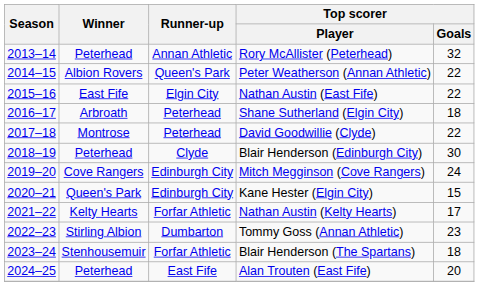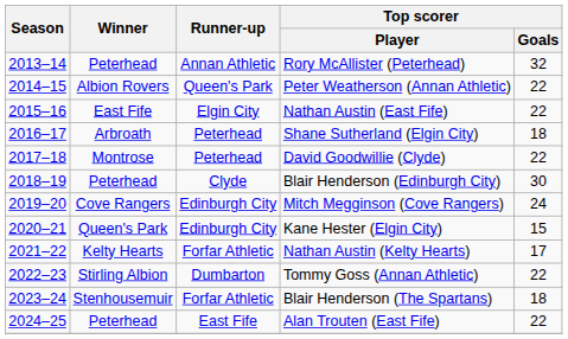Tommy Goss (Annan Athletic) | Top scorer / Goals: 23 -> 22
Alan Trouten (East Fife) | Top scorer / Goals: 20 -> 22
